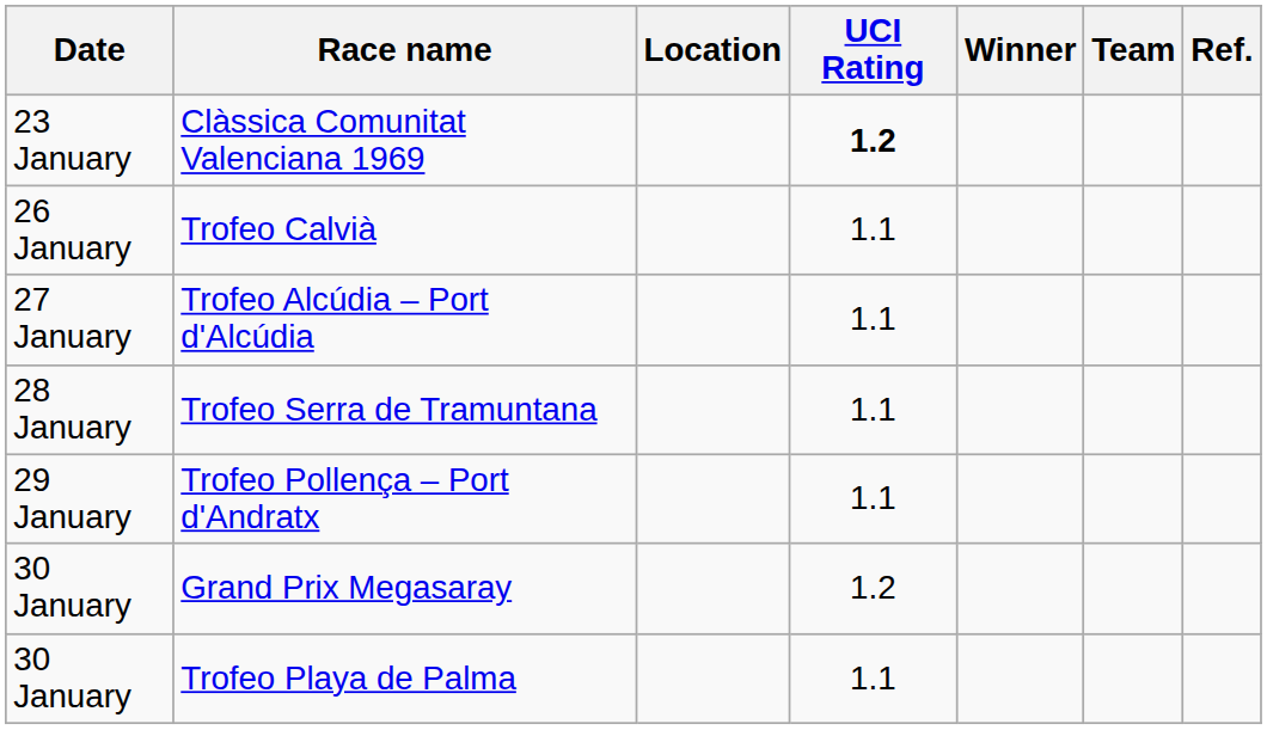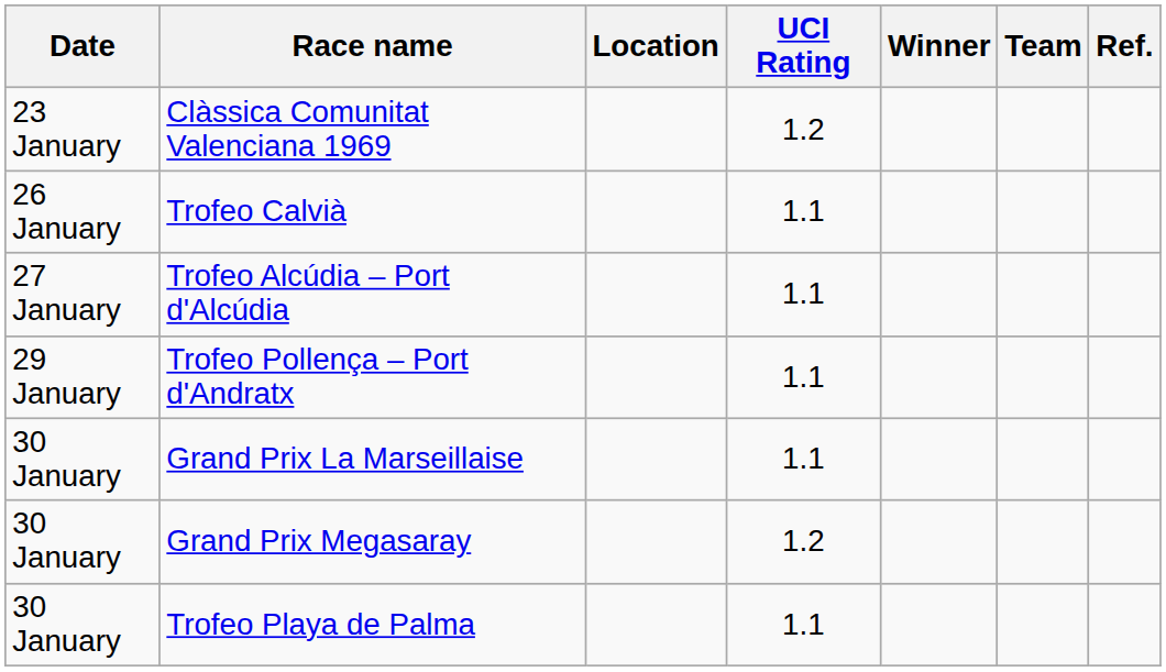Clàssica Comunitat Valenciana 1969 | UCI Rating: bold -> normal
- row: 28 January | Trofeo Serra de Tramuntana | 1.1
+ row: 30 January | Grand Prix La Marseillaise | 1.1
